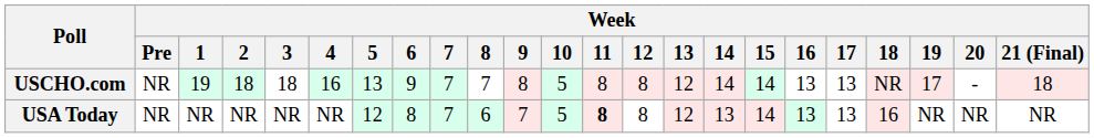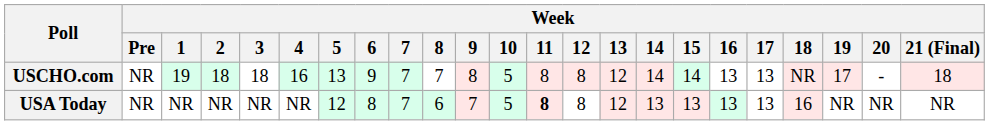USA Today | Week / 15: 14 -> 13
